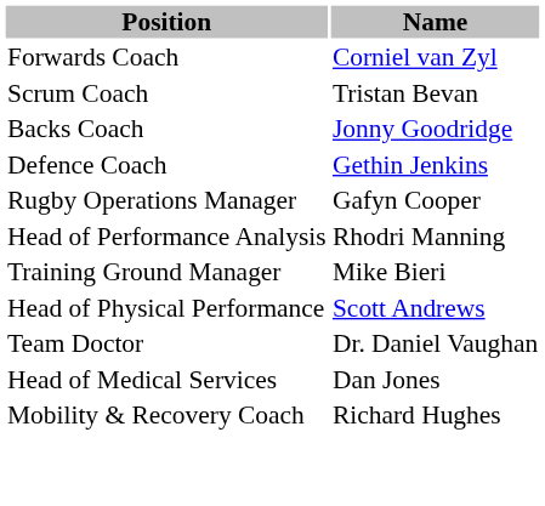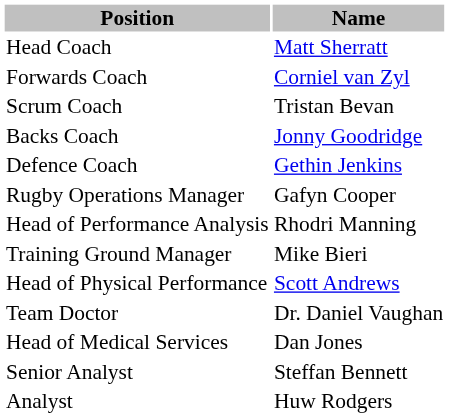+ row: Head Coach | Matt Sherratt
- row: Mobility & Recovery Coach | Richard Hughes
+ row: Senior Analyst | Steffan Bennett
+ row: Analyst | Huw Rodgers
